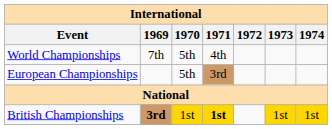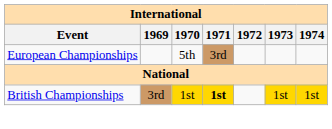- row: World Championships | 7th | 5th | 4th
British Championships | 1969: bold -> normal
